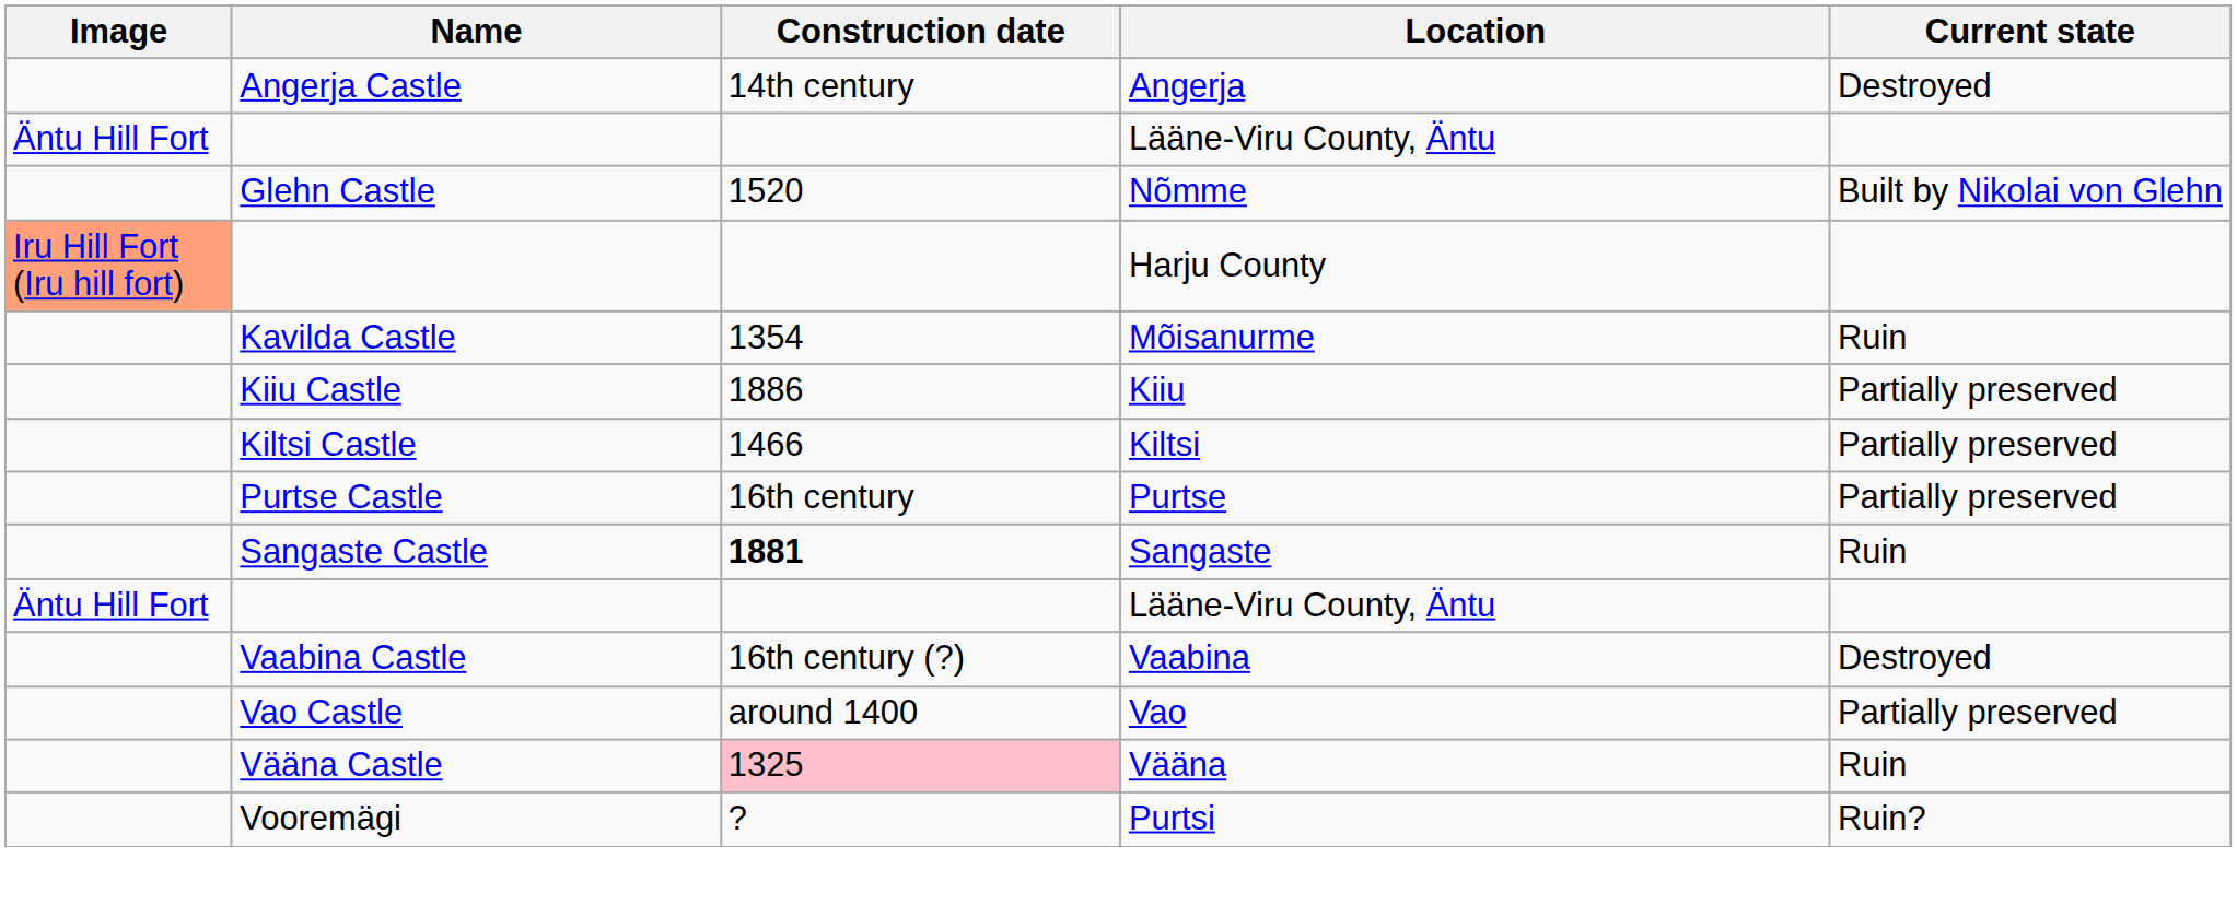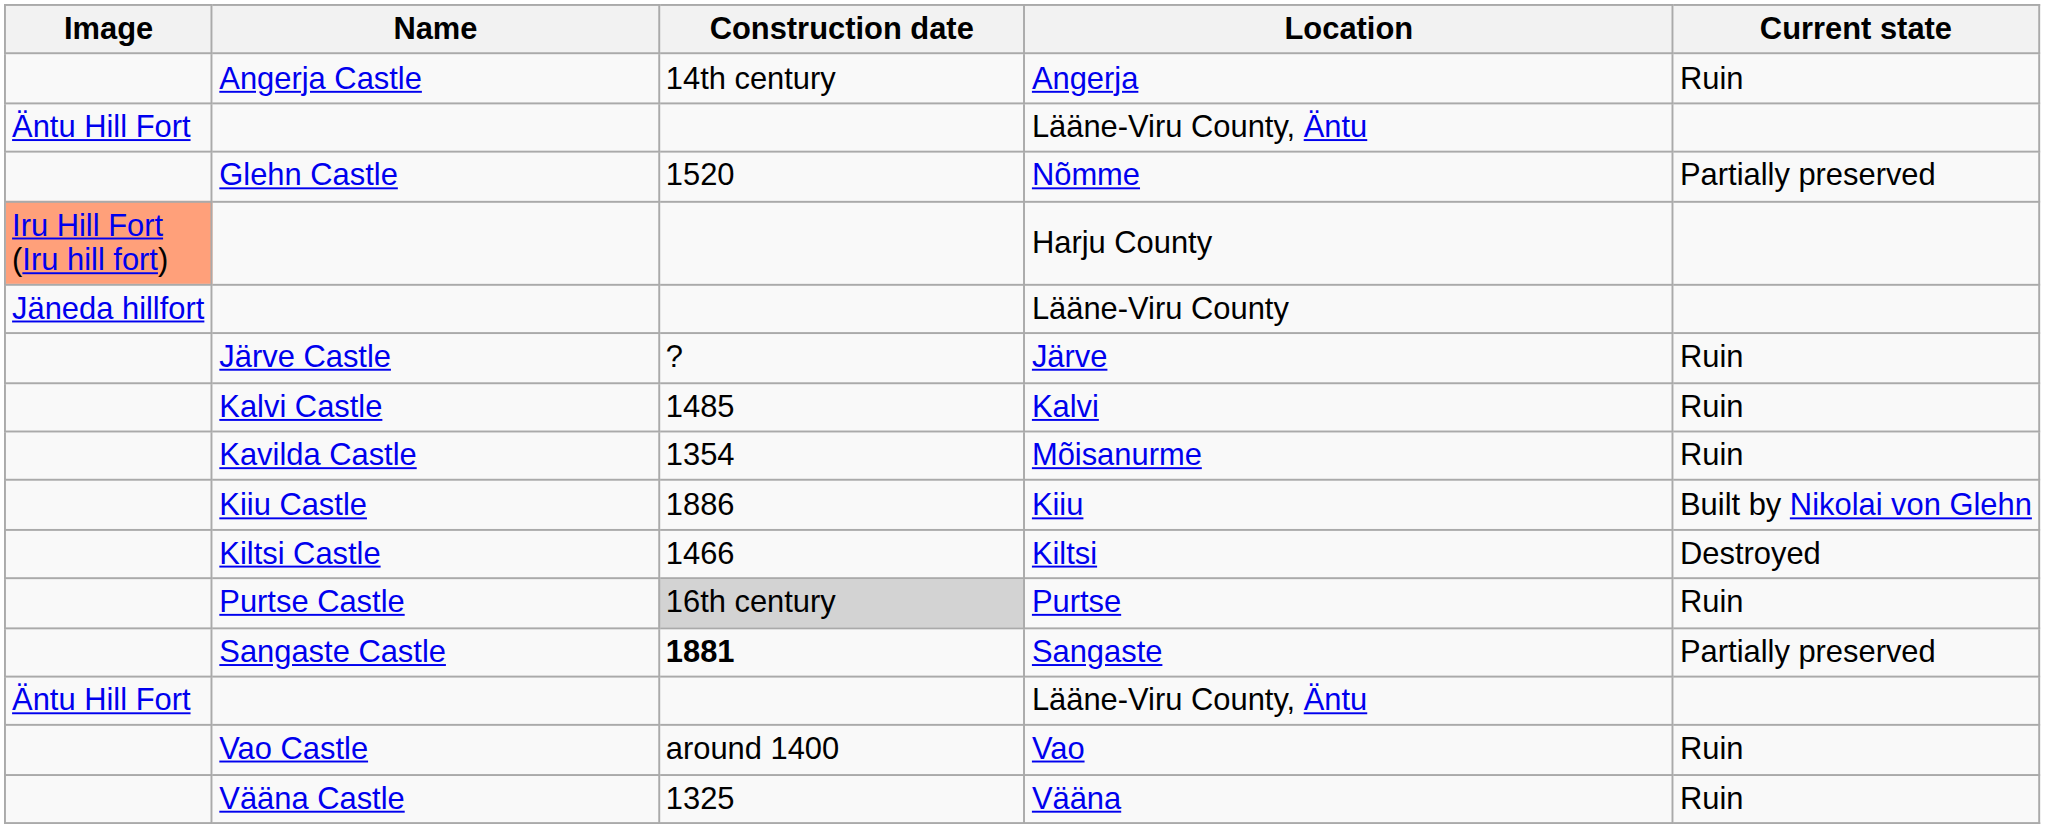Angerja | Current state: Destroyed -> Ruin
Nõmme | Current state: Built by Nikolai von Glehn -> Partially preserved
+ row: Jäneda hillfort | Lääne-Viru County
+ row: Järve Castle | ? | Järve | Ruin
+ row: Kalvi Castle | 1485 | Kalvi | Ruin
Kiiu | Current state: Partially preserved -> Built by Nikolai von Glehn
Kiltsi | Current state: Partially preserved -> Destroyed
Purtse | Construction date: no background -> lightgrey background
Purtse | Current state: Partially preserved -> Ruin
Sangaste | Current state: Ruin -> Partially preserved
- row: Vaabina Castle | 16th century (?) | Vaabina | Destroyed
Vao | Current state: Partially preserved -> Ruin
Vääna | Construction date: pink background -> no background
- row: Vooremägi | ? | Purtsi | Ruin?
